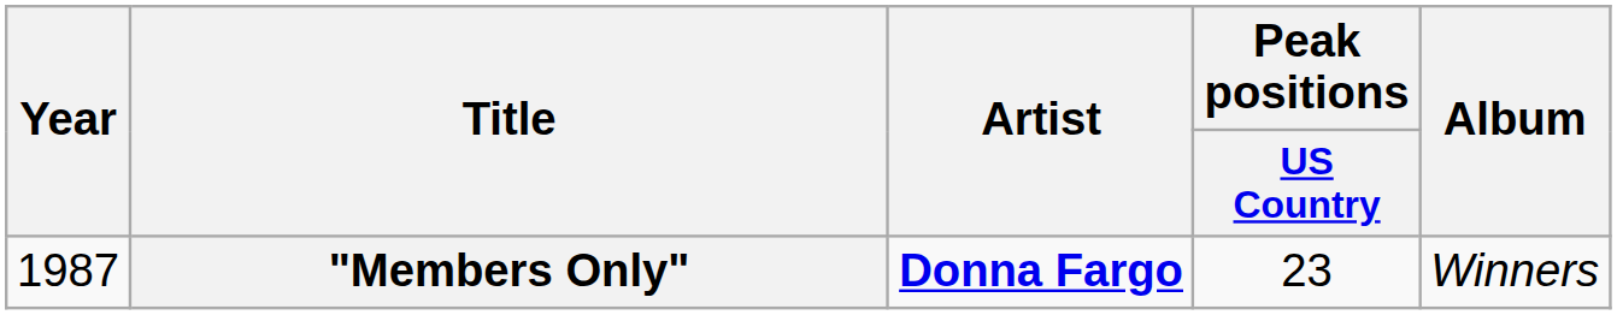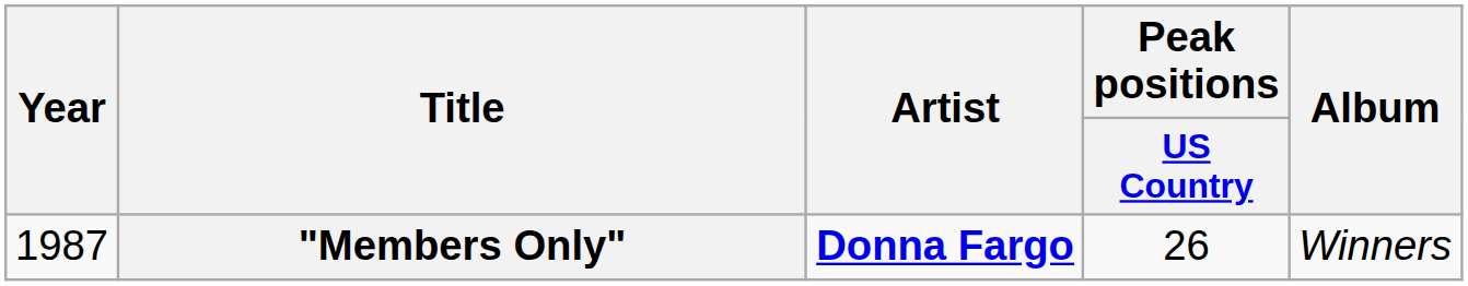"Members Only" | Peak positions / US Country: 23 -> 26
